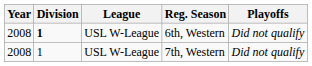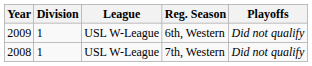6th, Western | Year: 2008 -> 2009
6th, Western | Division: bold -> normal
